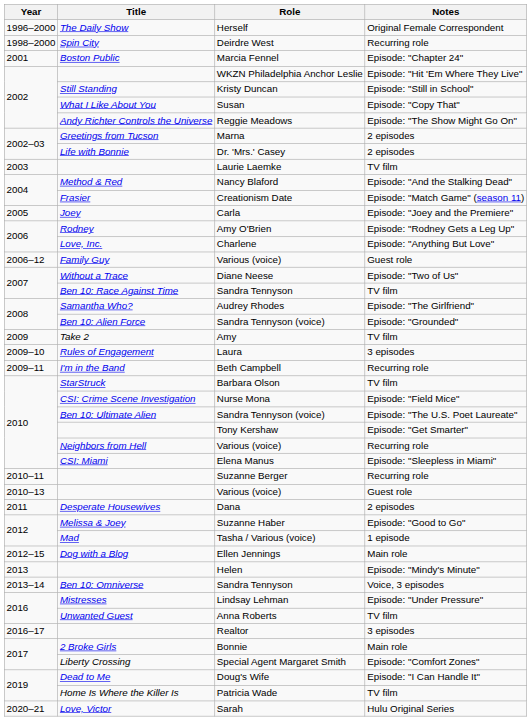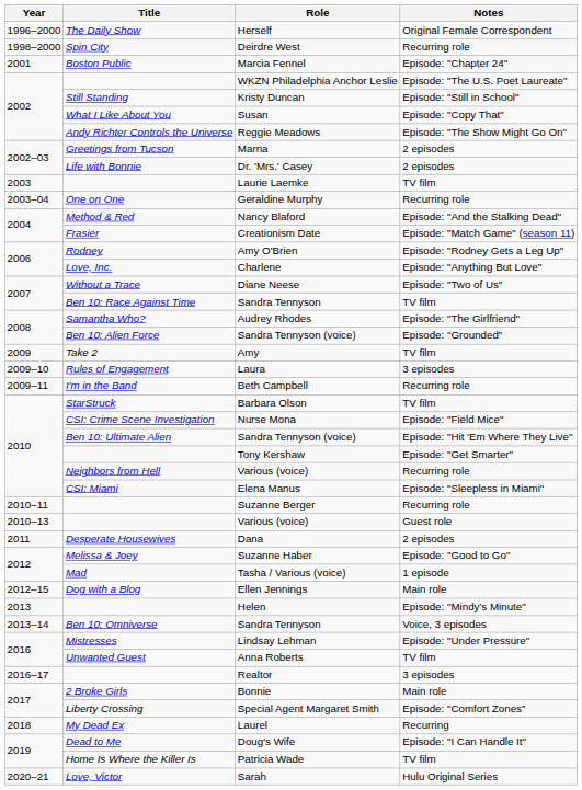WKZN Philadelphia Anchor Leslie | Notes: Episode: "Hit 'Em Where They Live" -> Episode: "The U.S. Poet Laureate"
+ row: 2003–04 | One on One | Geraldine Murphy | Recurring role
- row: 2005 | Joey | Carla | Episode: "Joey and the Premiere"
- row: 2006–12 | Family Guy | Various (voice) | Guest role
Ben 10: Ultimate Alien / Sandra Tennyson (voice) | Notes: Episode: "The U.S. Poet Laureate" -> Episode: "Hit 'Em Where They Live"
+ row: 2018 | My Dead Ex | Laurel | Recurring
